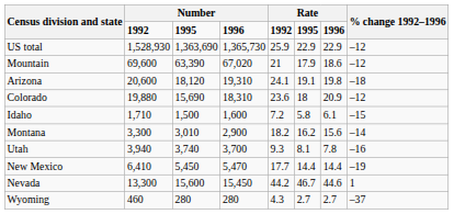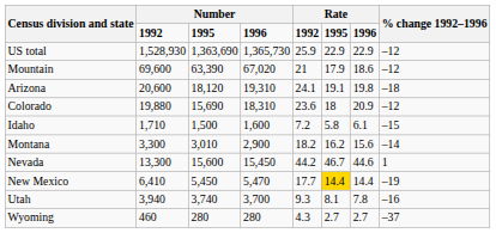rows swapped: Nevada <-> Utah
New Mexico | column 6: no background -> gold background
